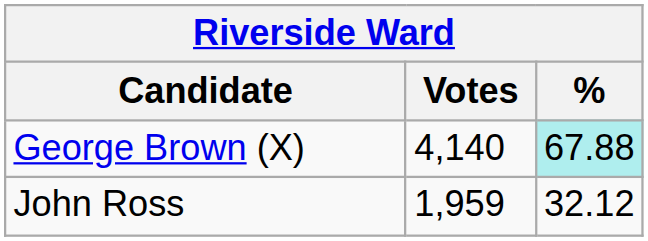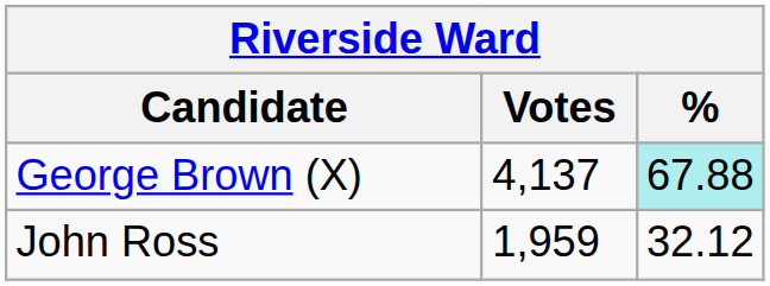George Brown (X) | Votes: 4,140 -> 4,137
